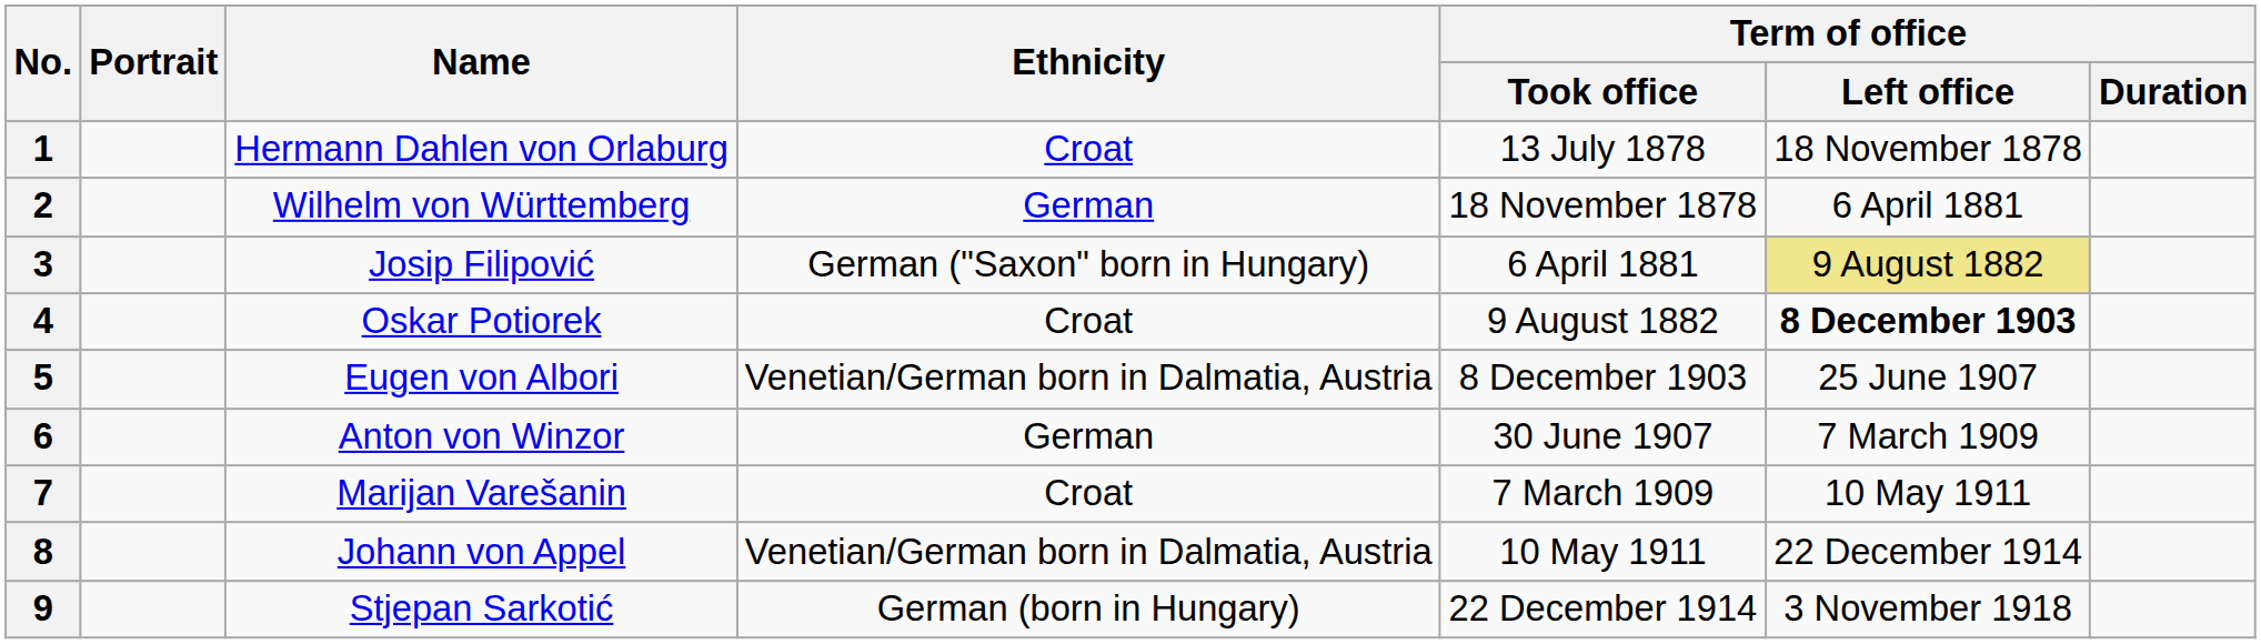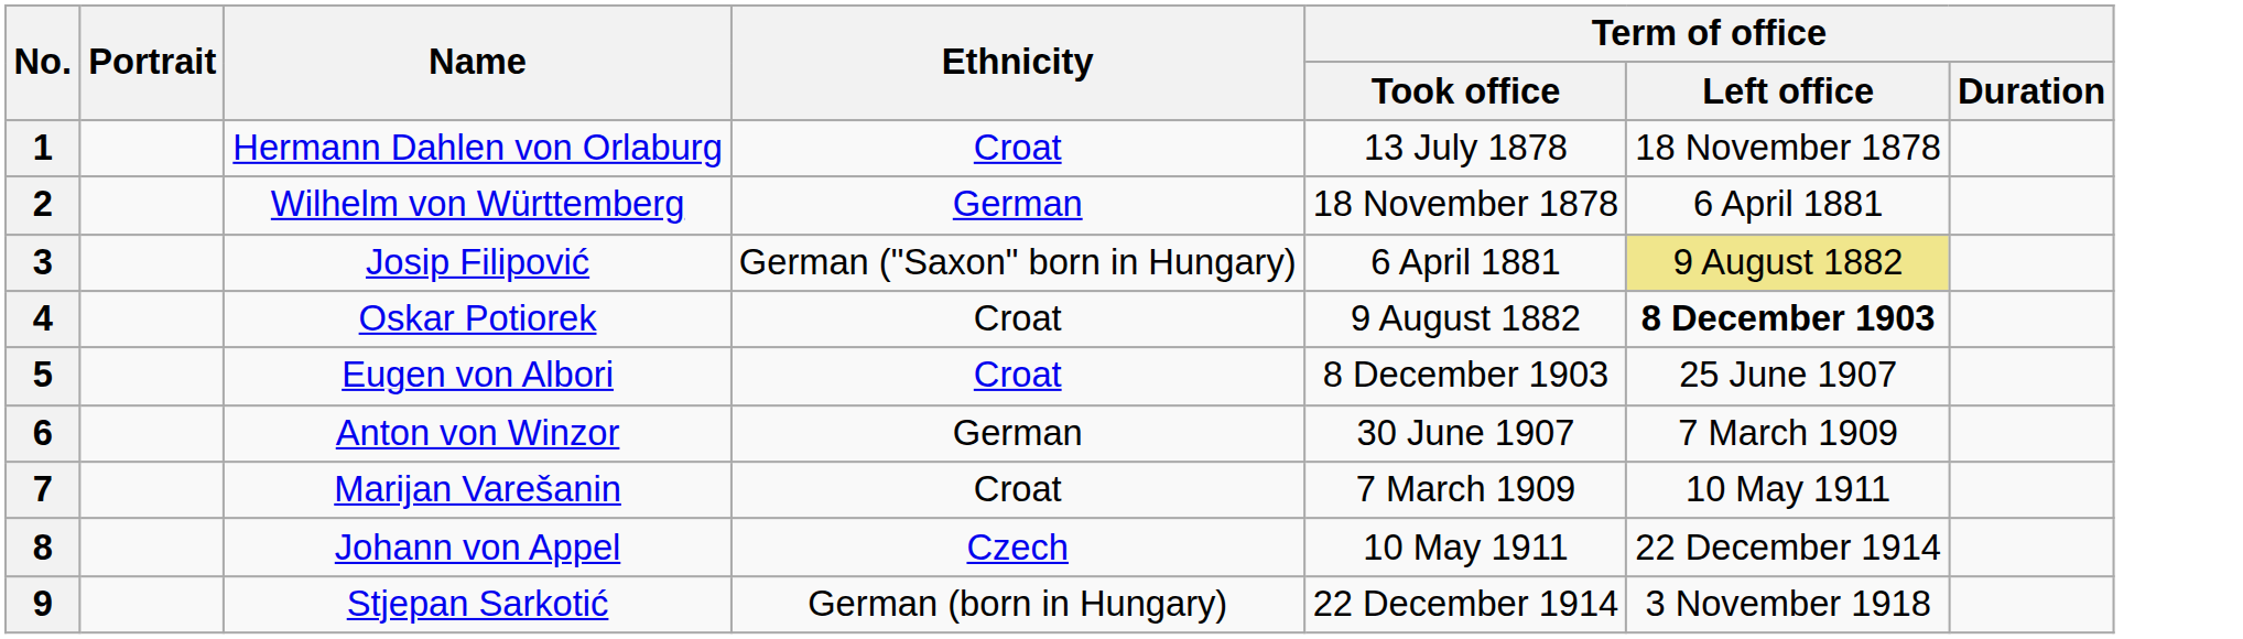5 | Ethnicity: Venetian/German born in Dalmatia, Austria -> Croat
8 | Ethnicity: Venetian/German born in Dalmatia, Austria -> Czech
